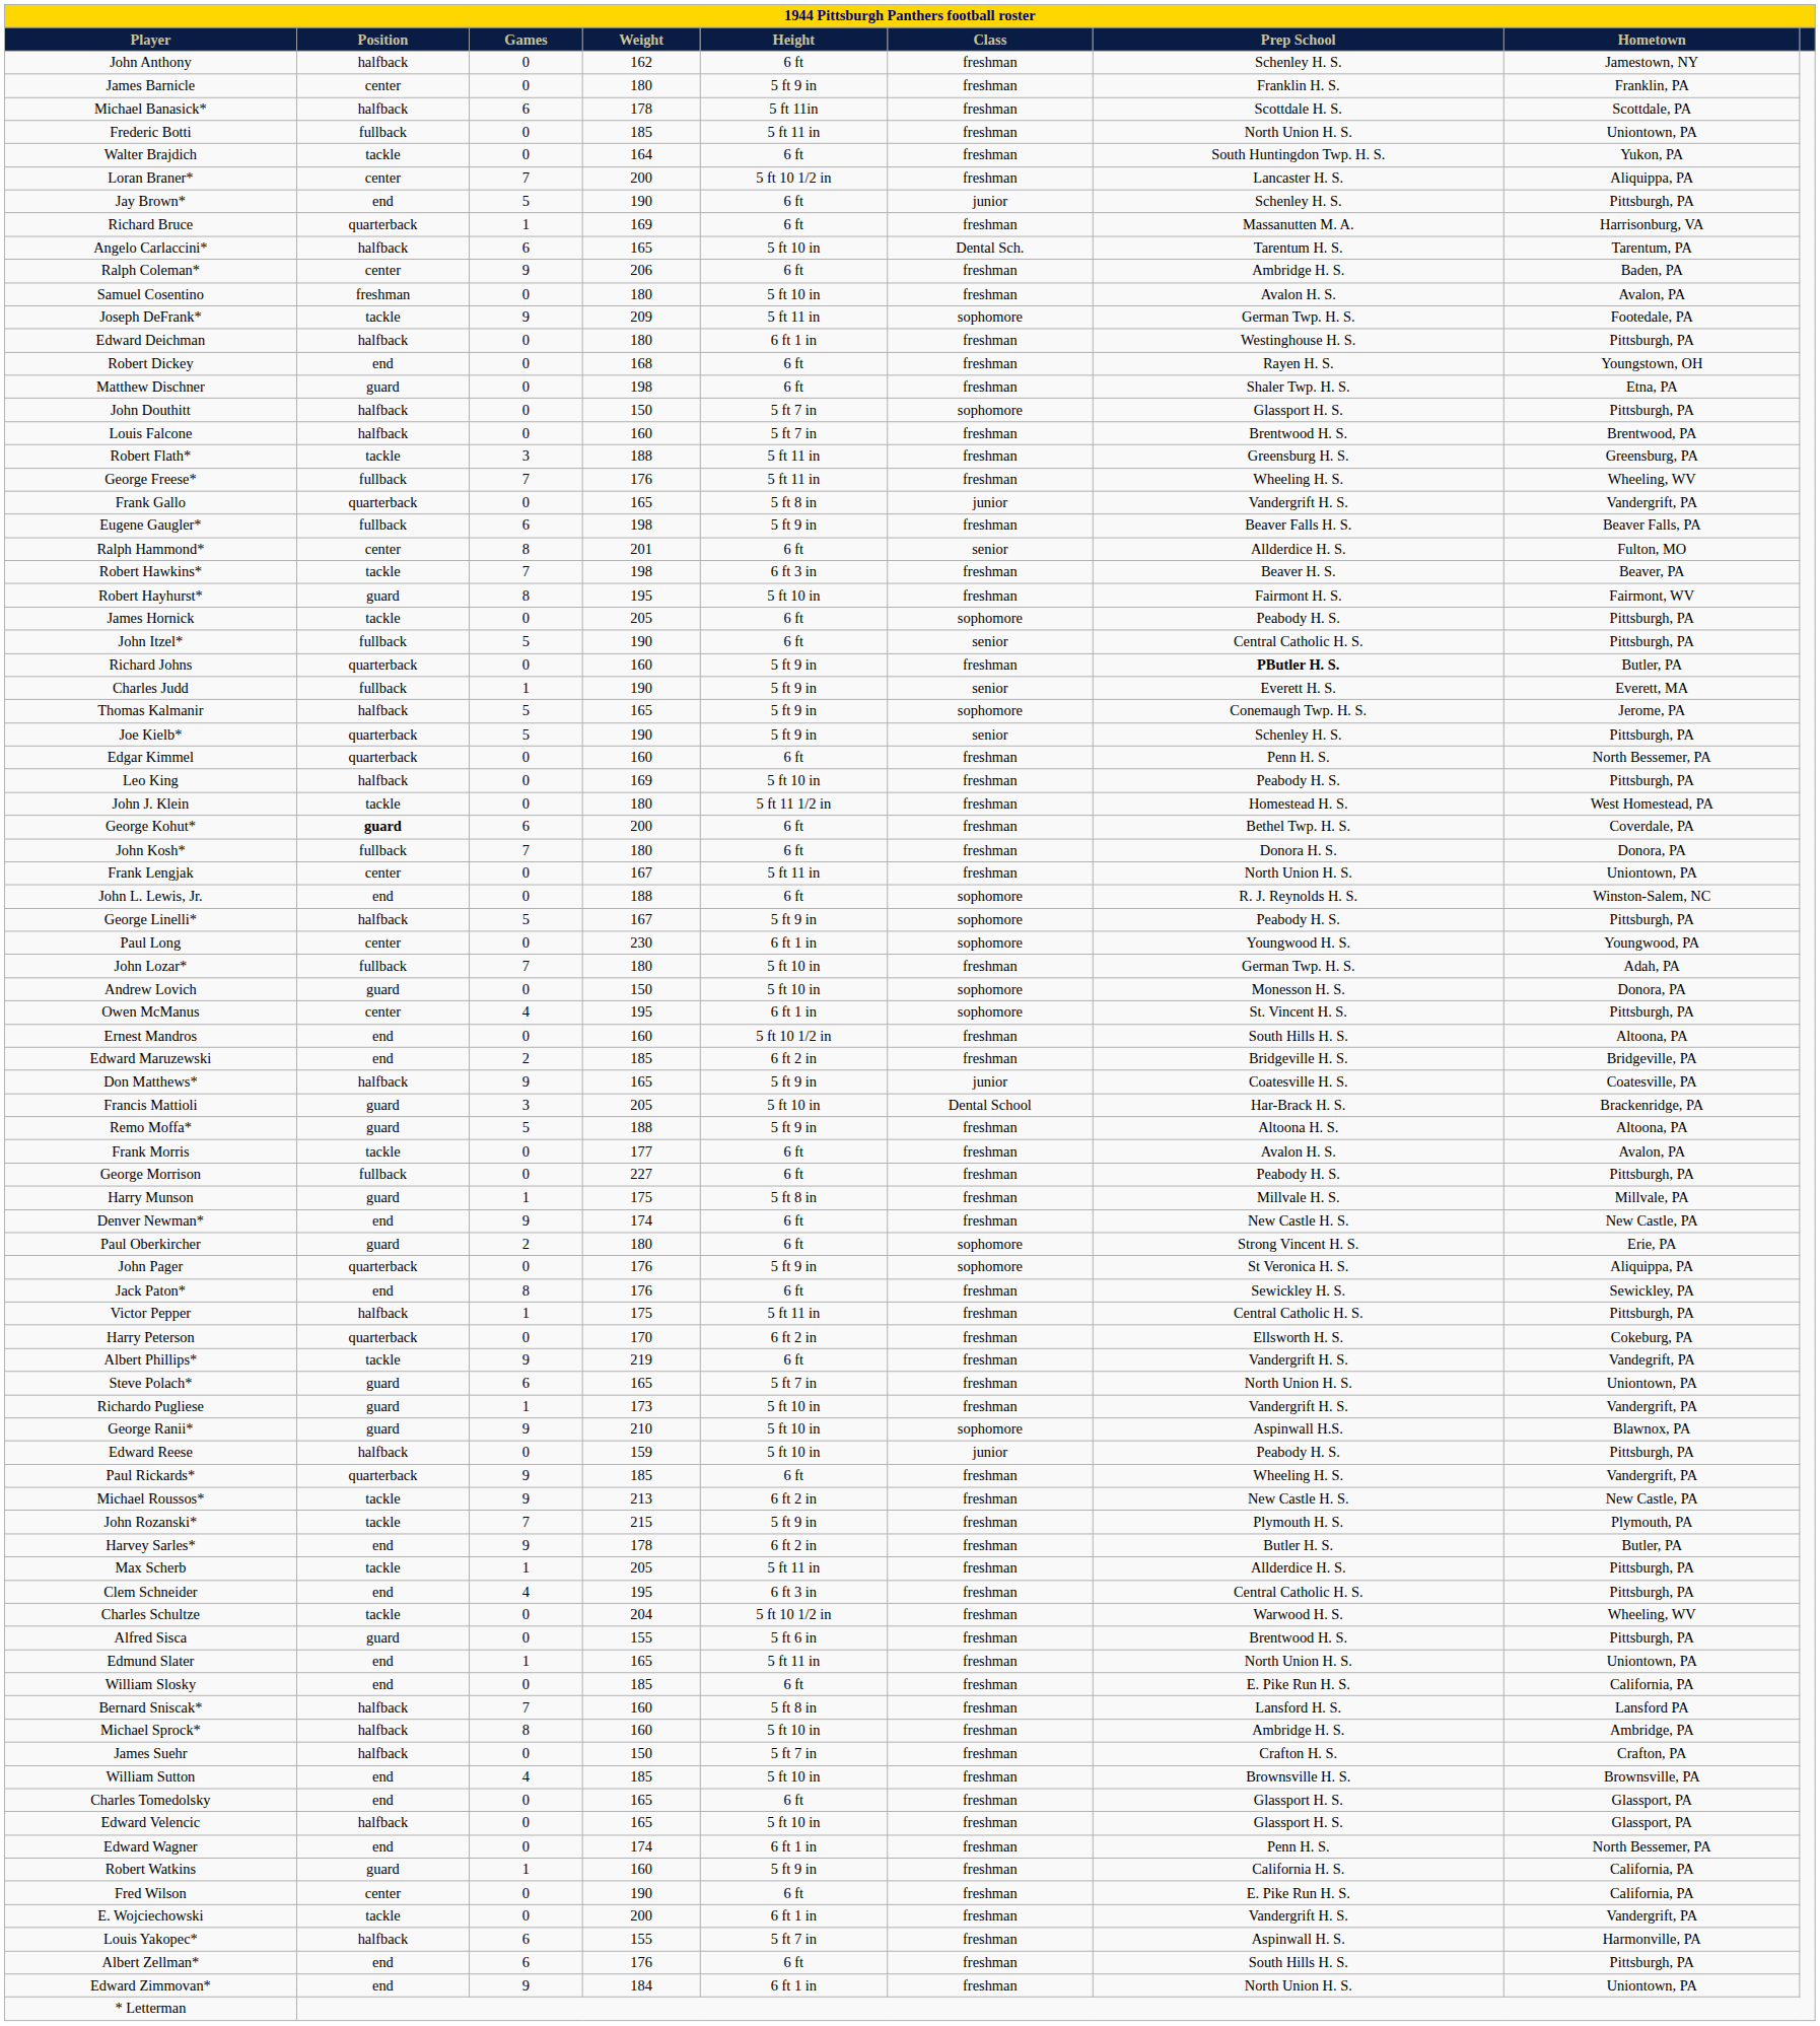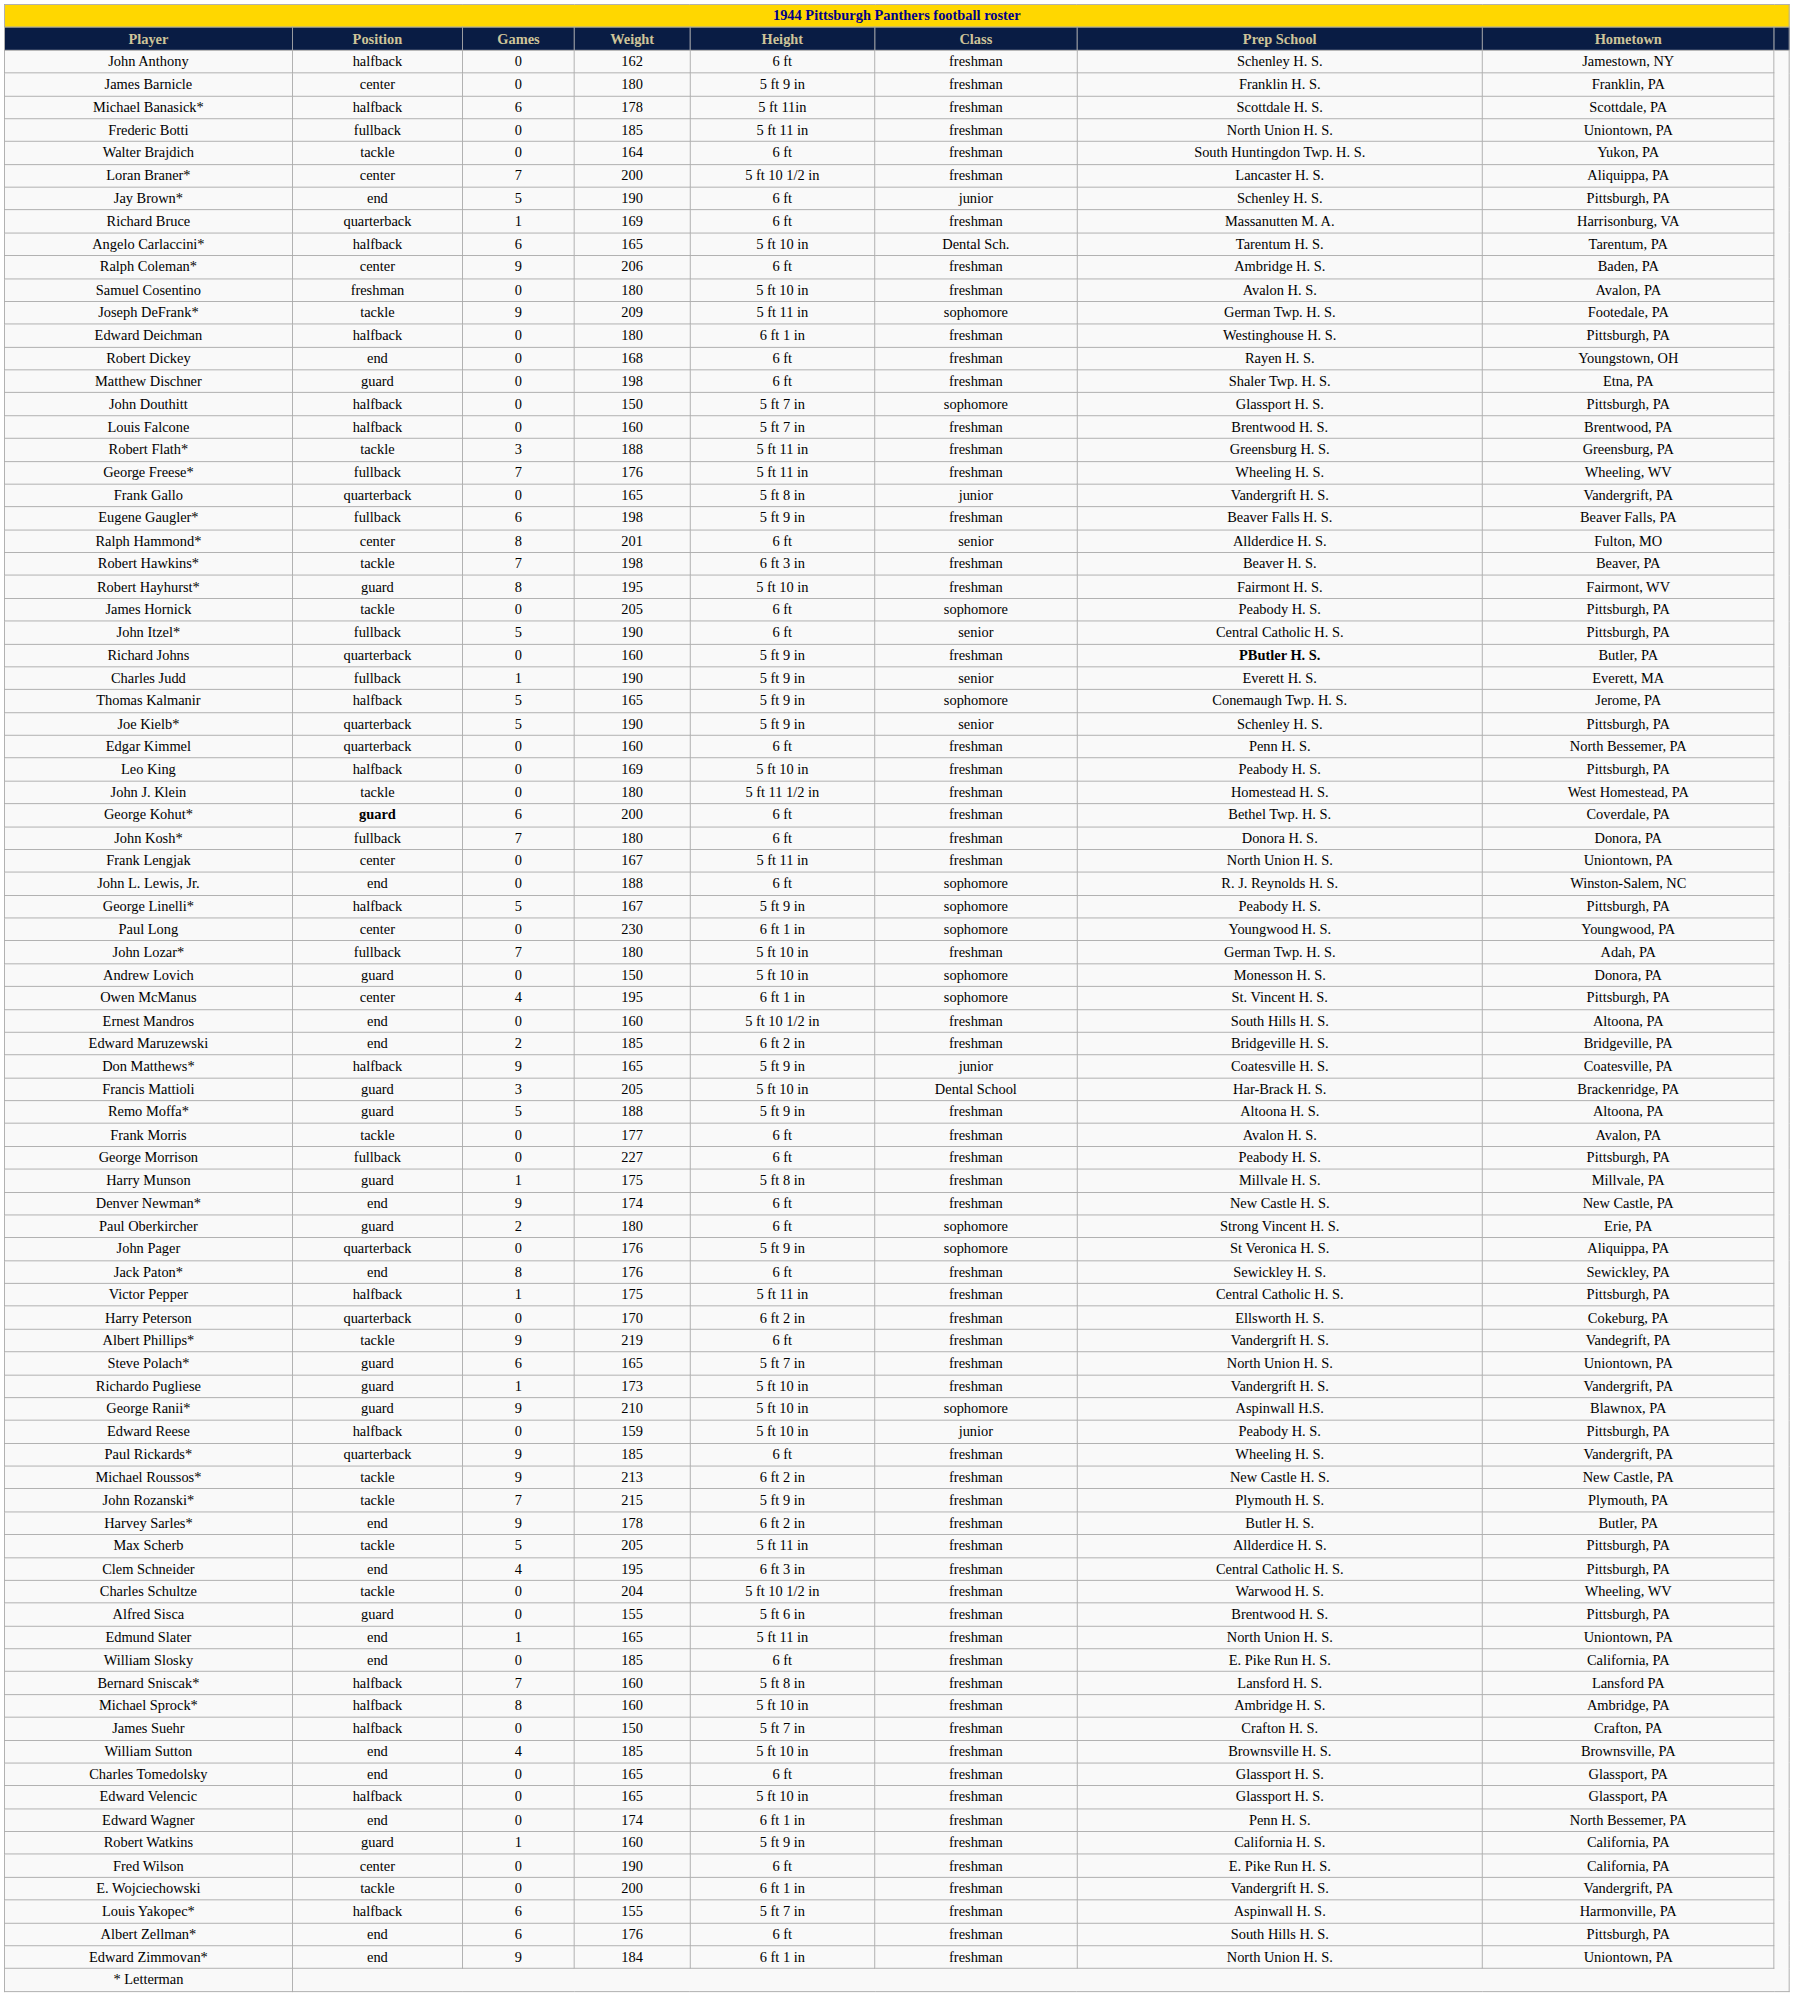Max Scherb | Games: 1 -> 5
